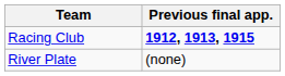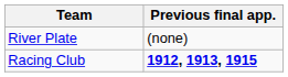rows swapped: Racing Club <-> River Plate
